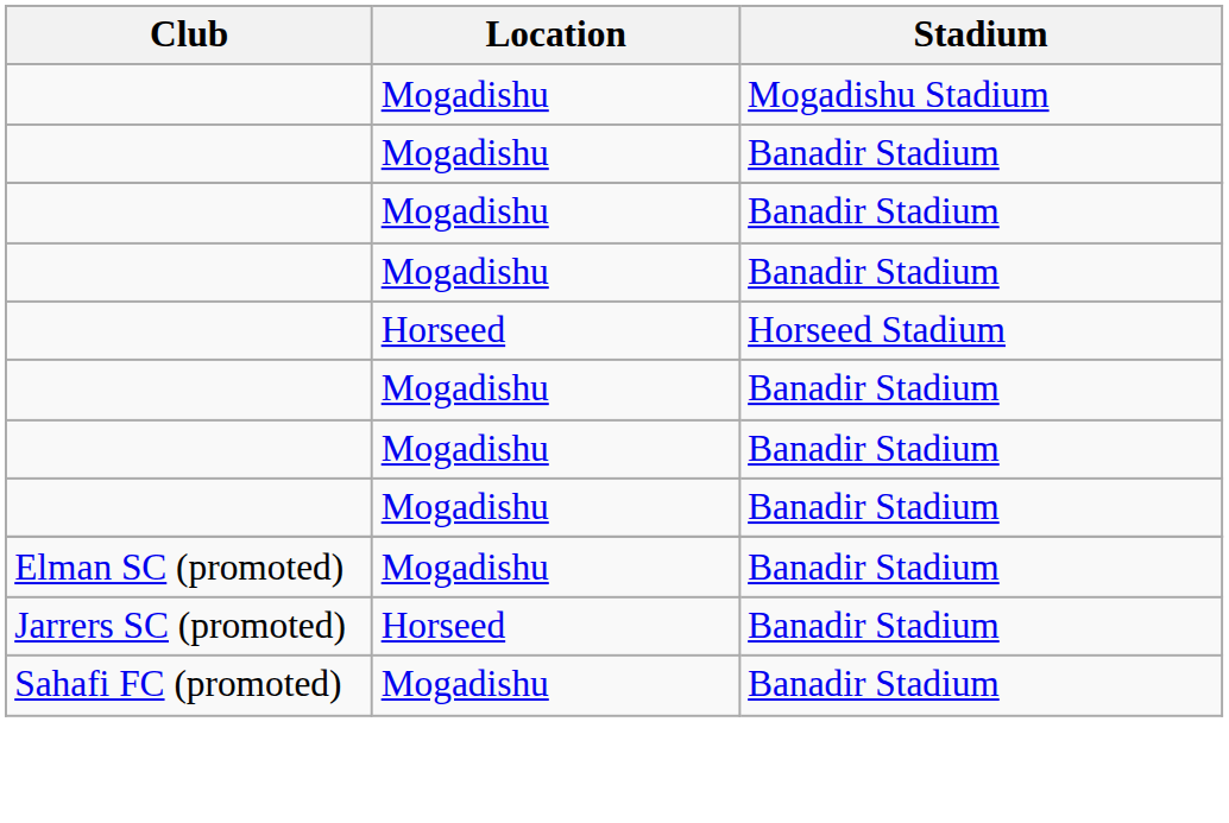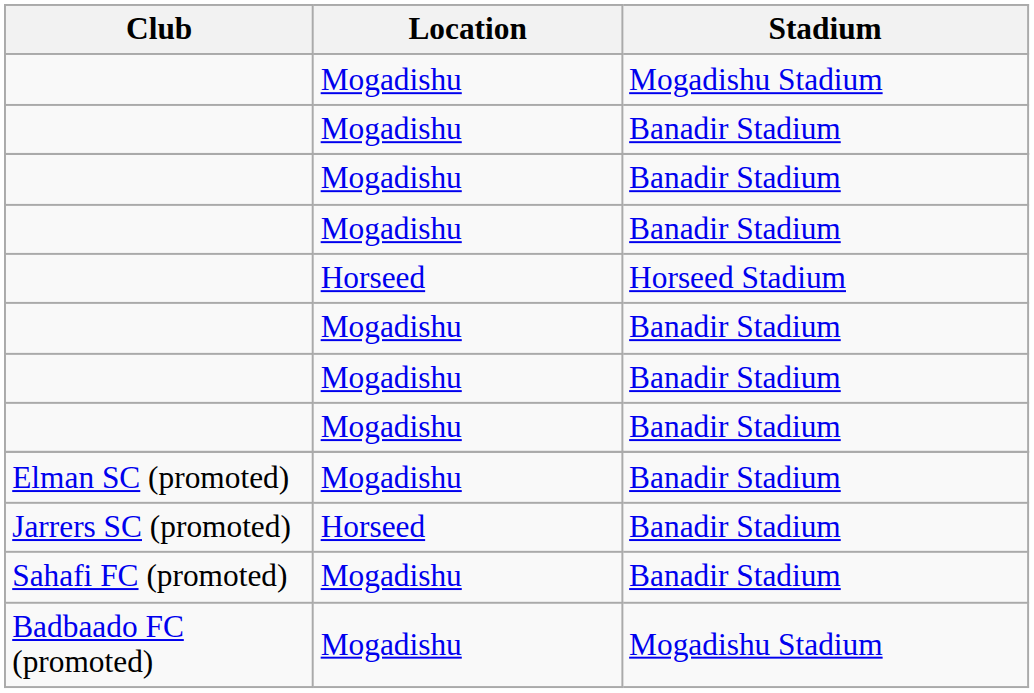+ row: Badbaado FC (promoted) | Mogadishu | Mogadishu Stadium
